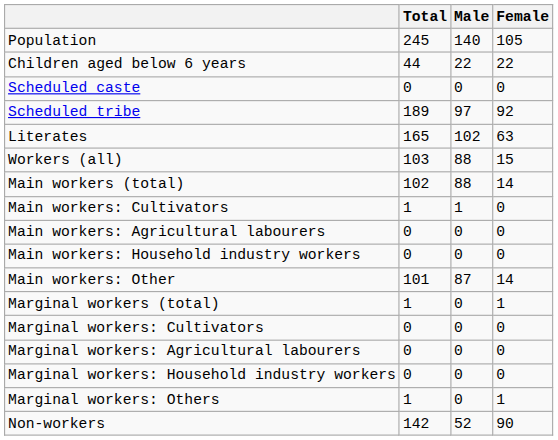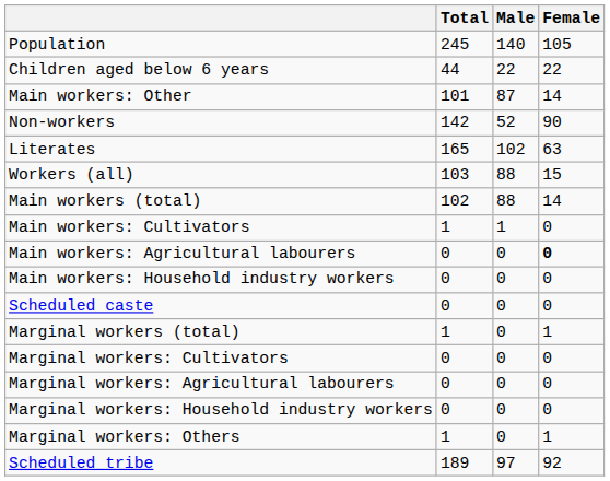rows swapped: Scheduled caste <-> Main workers: Other
rows swapped: Scheduled tribe <-> Non-workers
Main workers: Agricultural labourers | Female: normal -> bold
